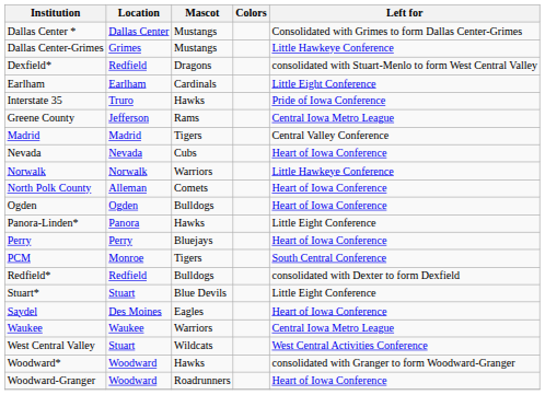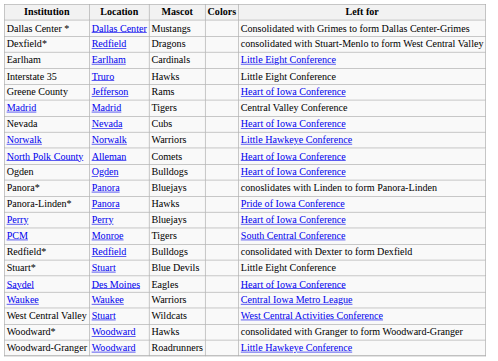- row: Dallas Center-Grimes | Grimes | Mustangs | Little Hawkeye Conference
Interstate 35 | Left for: Pride of Iowa Conference -> Little Eight Conference
Greene County | Left for: Central Iowa Metro League -> Heart of Iowa Conference
+ row: Panora* | Panora | Bluejays | conoslidates with Linden to form Panora-Linden
Panora-Linden* | Left for: Little Eight Conference -> Pride of Iowa Conference
Woodward-Granger | Left for: Heart of Iowa Conference -> Little Hawkeye Conference
